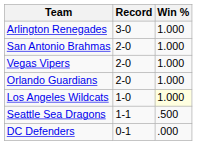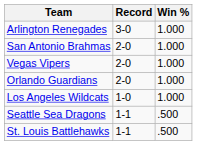Los Angeles Wildcats | Win %: lightyellow background -> no background
+ row: St. Louis Battlehawks | 1-1 | .500
- row: DC Defenders | 0-1 | .000
